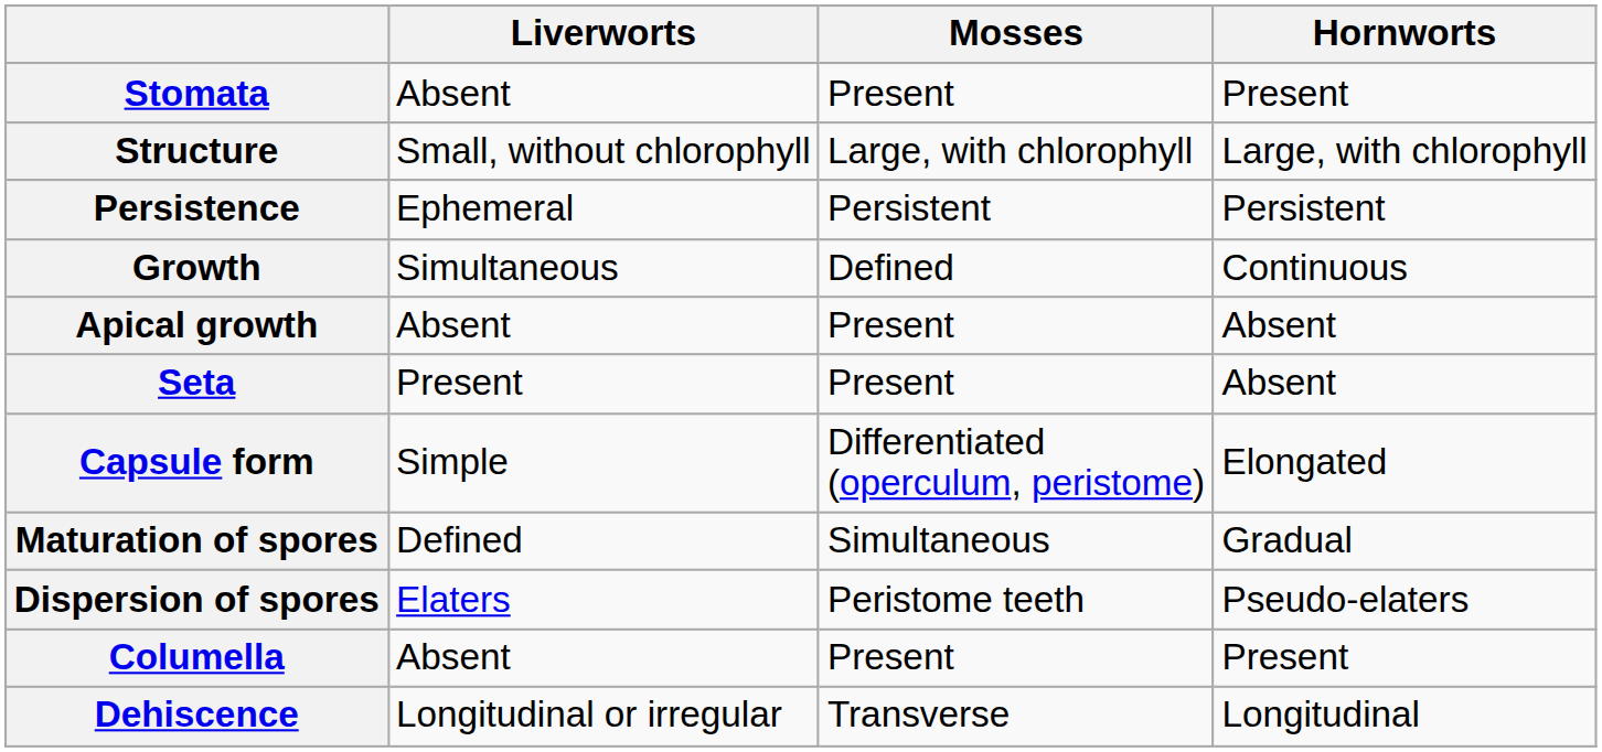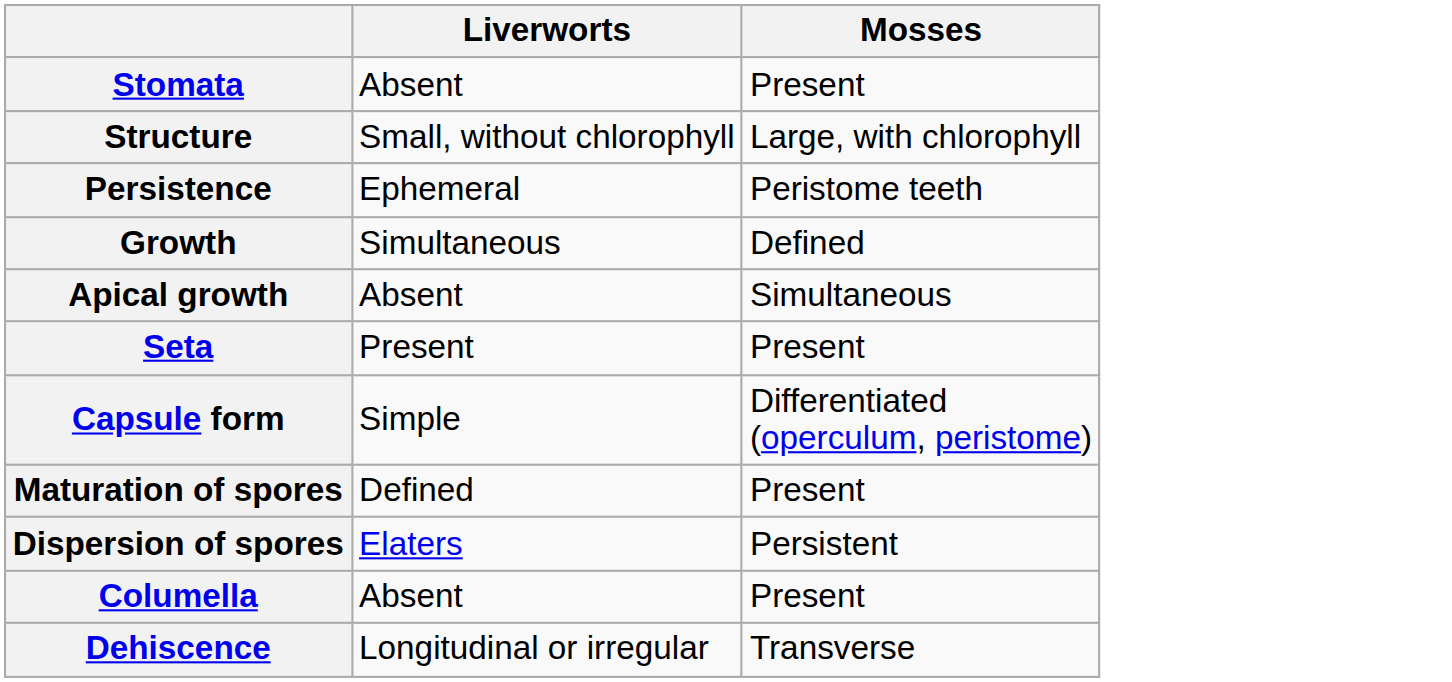- column: Hornworts | Present | Large, with chlorophyll | Persistent | Continuous | Absent | Absent | Elongated | Gradual | Pseudo-elaters | Present | Longitudinal
Persistence | Mosses: Persistent -> Peristome teeth
Apical growth | Mosses: Present -> Simultaneous
Maturation of spores | Mosses: Simultaneous -> Present
Dispersion of spores | Mosses: Peristome teeth -> Persistent
